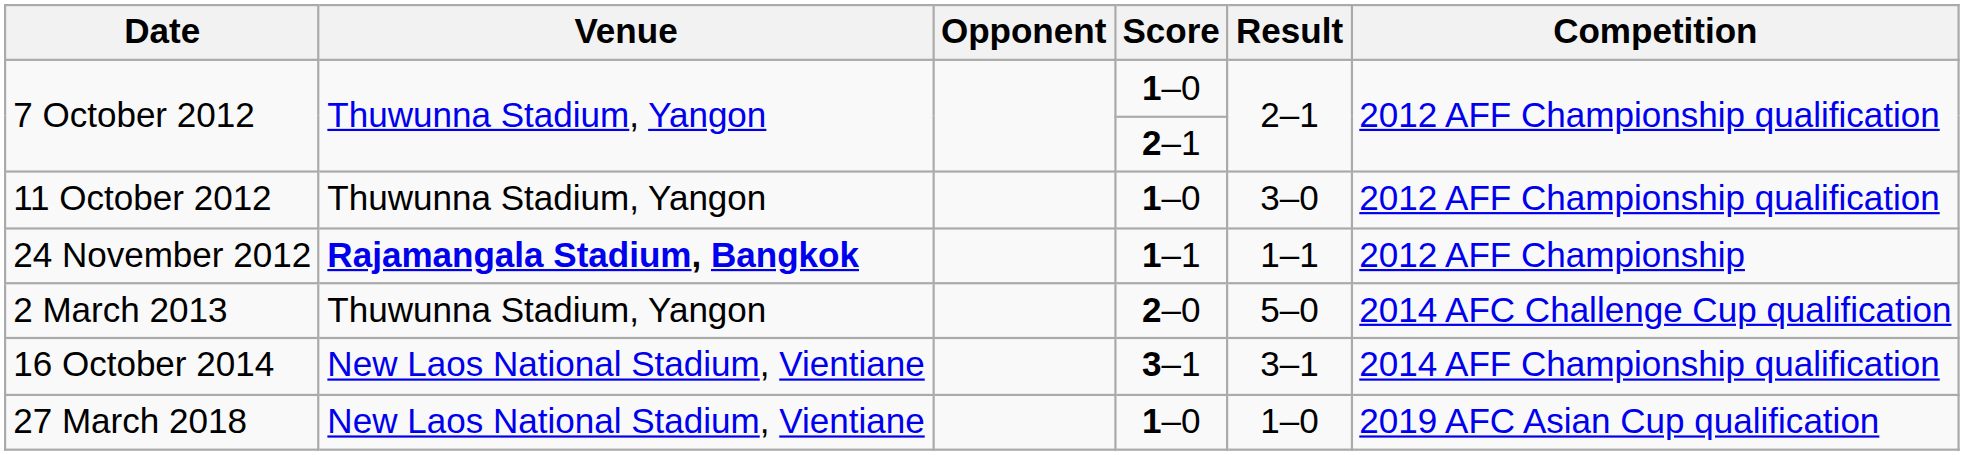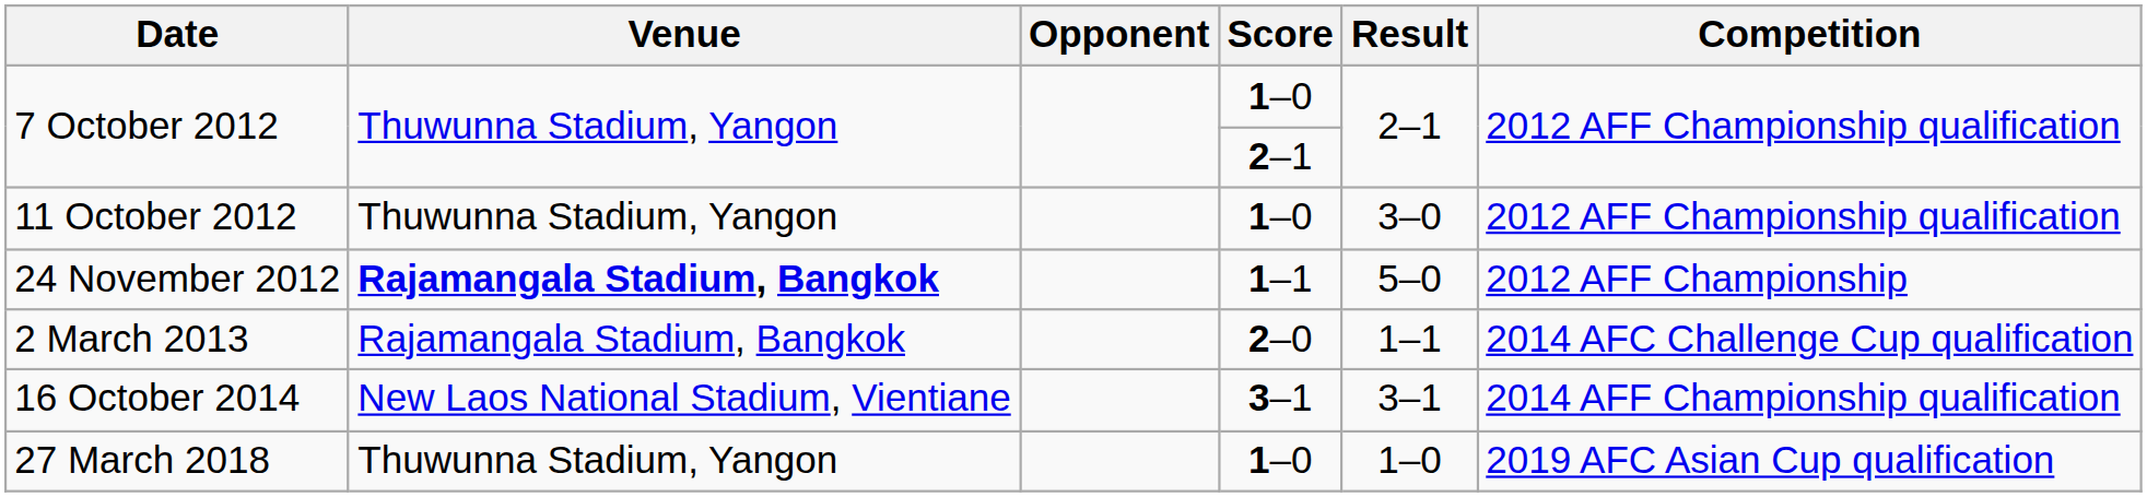24 November 2012 | Result: 1–1 -> 5–0
2 March 2013 | Venue: Thuwunna Stadium, Yangon -> Rajamangala Stadium, Bangkok
2 March 2013 | Result: 5–0 -> 1–1
27 March 2018 | Venue: New Laos National Stadium, Vientiane -> Thuwunna Stadium, Yangon
